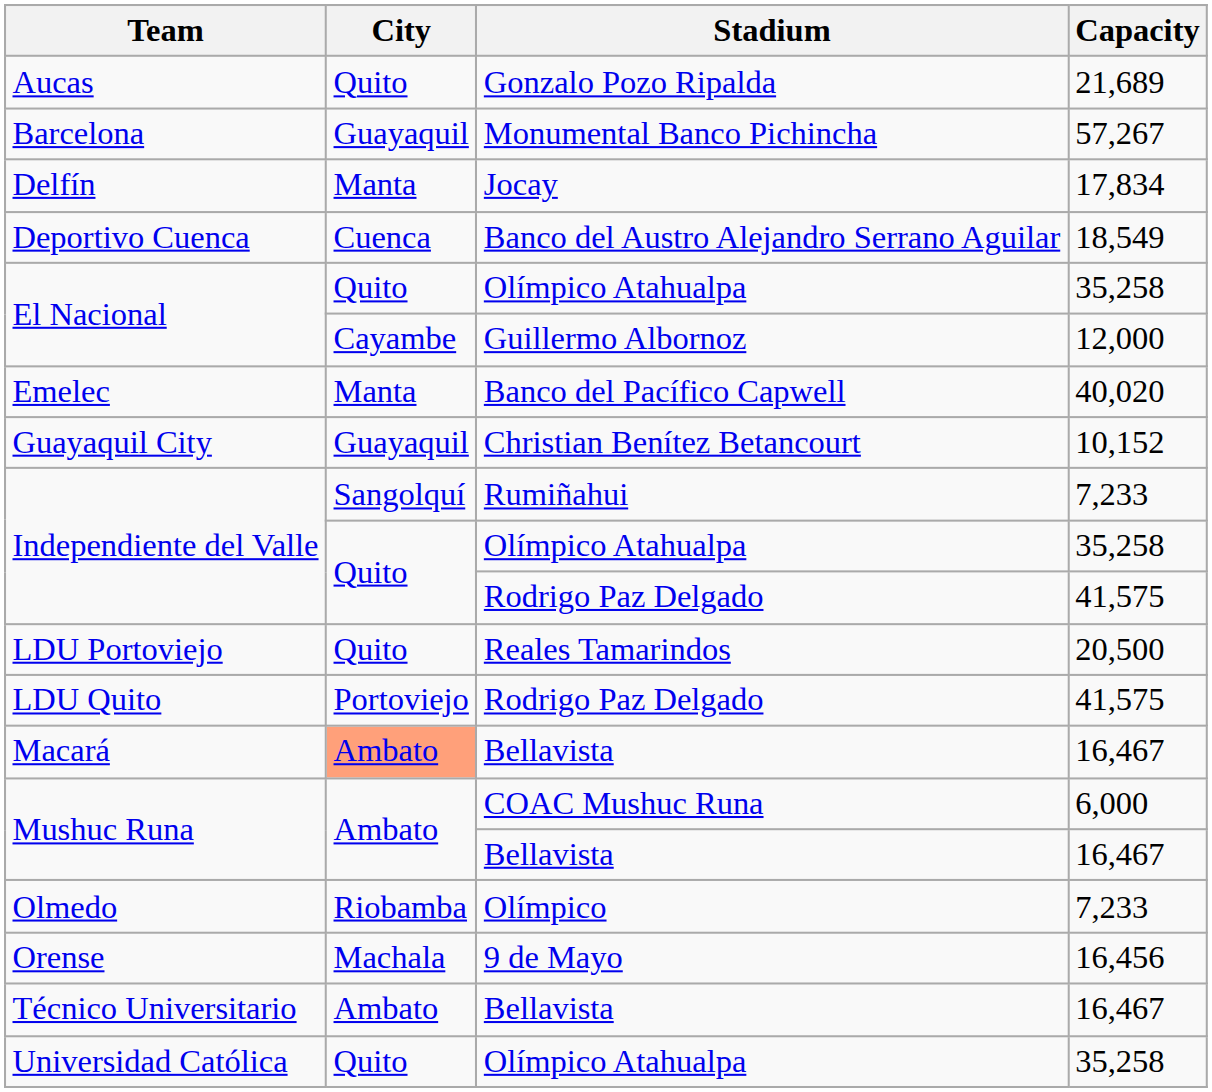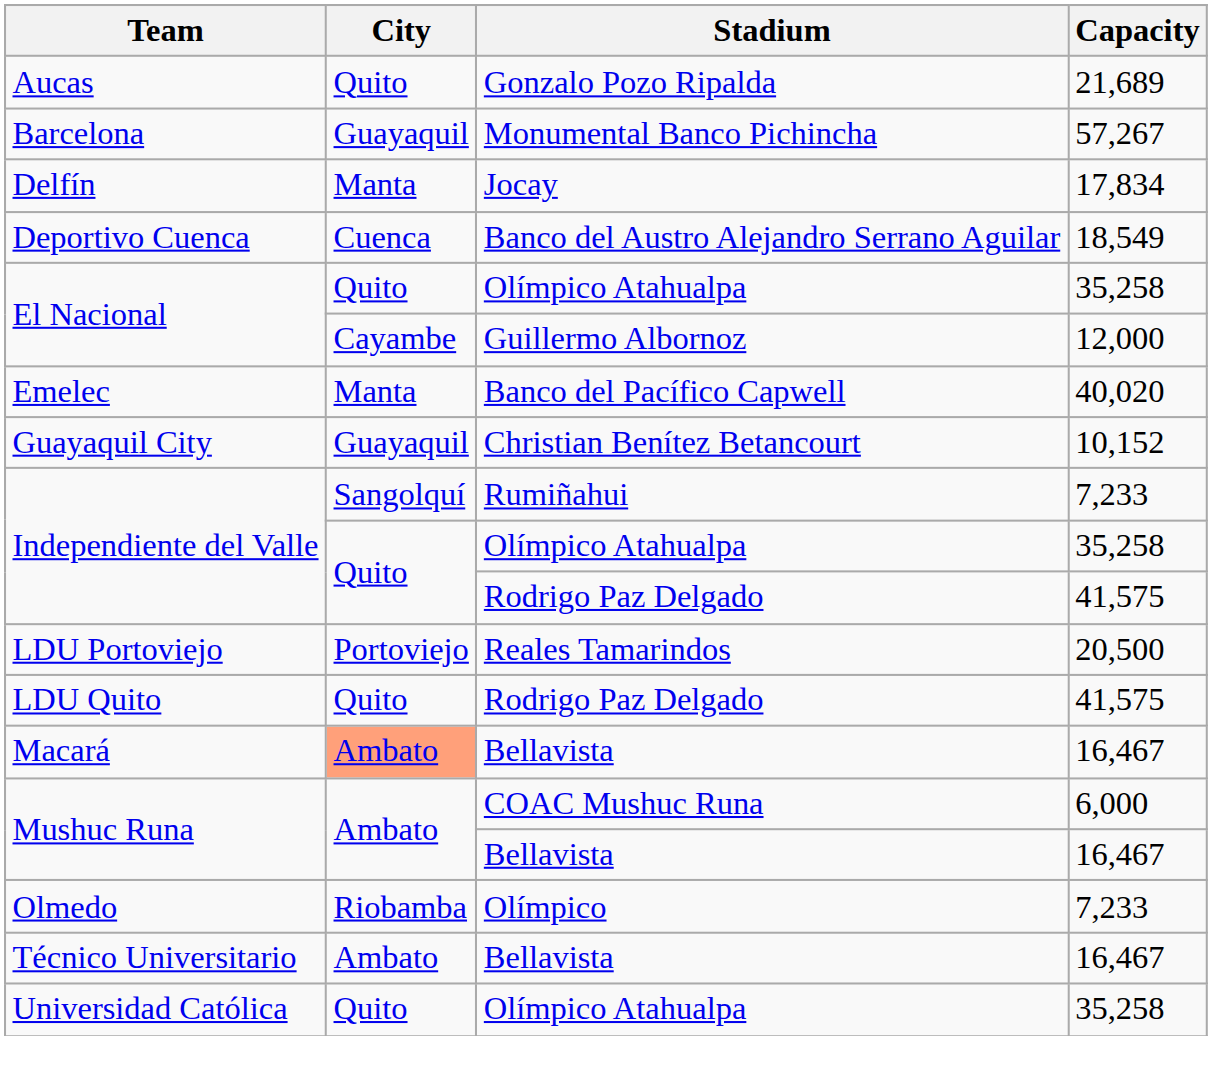LDU Portoviejo | City: Quito -> Portoviejo
LDU Quito | City: Portoviejo -> Quito
- row: Orense | Machala | 9 de Mayo | 16,456
